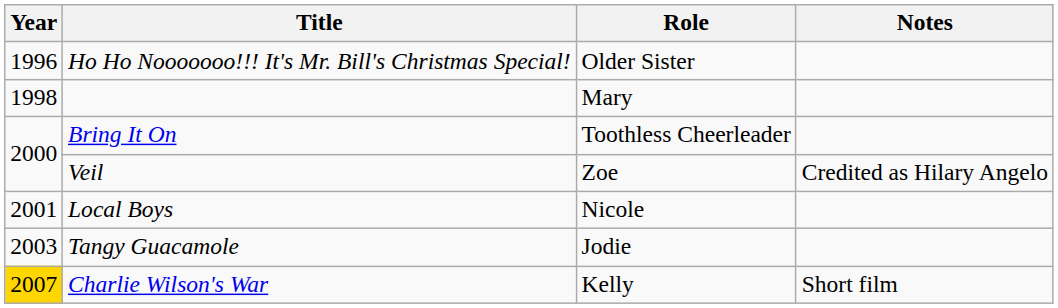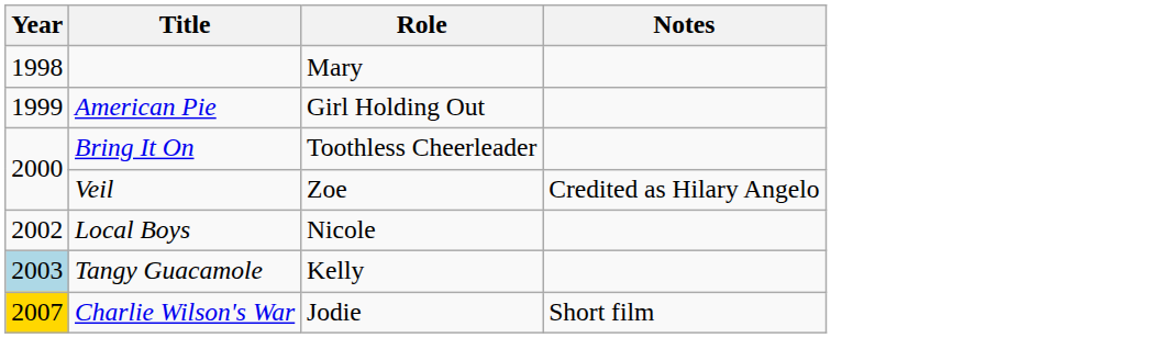- row: 1996 | Ho Ho Nooooooo!!! It's Mr. Bill's Christmas Special! | Older Sister
+ row: 1999 | American Pie | Girl Holding Out
Local Boys | Year: 2001 -> 2002
Tangy Guacamole | Year: no background -> lightblue background
Tangy Guacamole | Role: Jodie -> Kelly
Charlie Wilson's War | Role: Kelly -> Jodie
